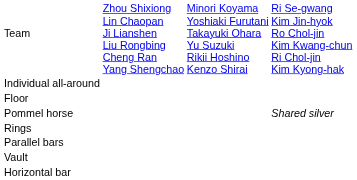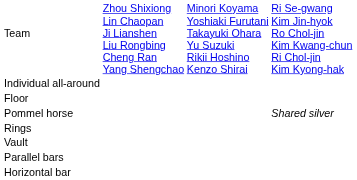rows swapped: Vault <-> Parallel bars
